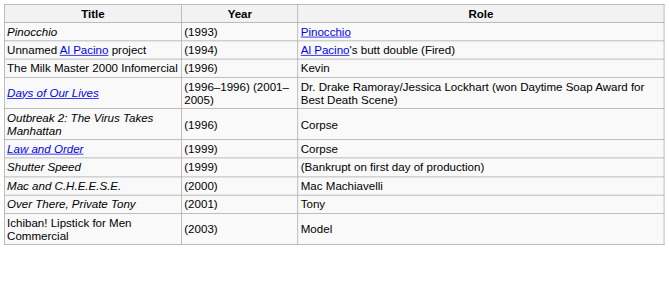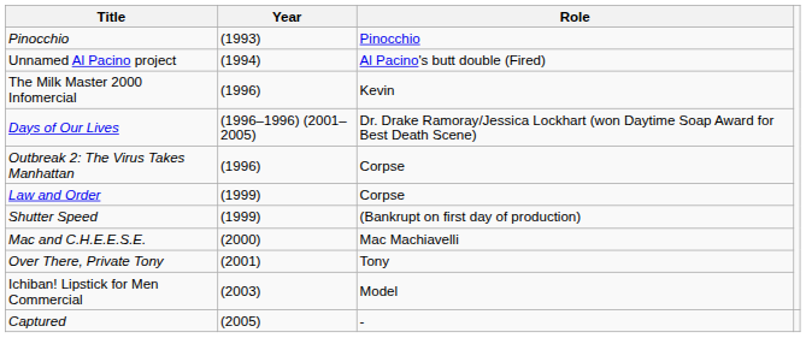+ row: Captured | (2005) | -
